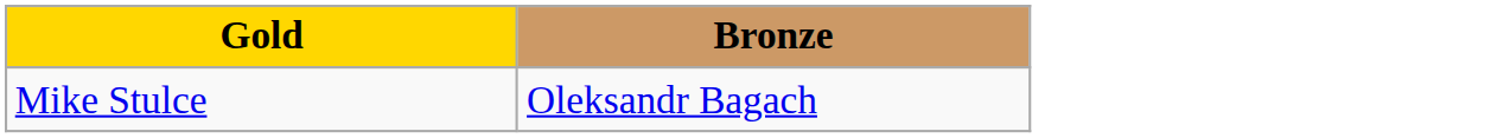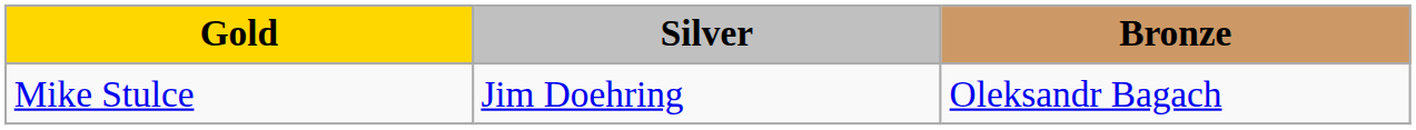+ column: Silver | Jim Doehring
